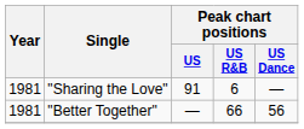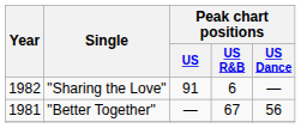"Sharing the Love" | Year: 1981 -> 1982
"Better Together" | Peak chart positions / US R&B: 66 -> 67
